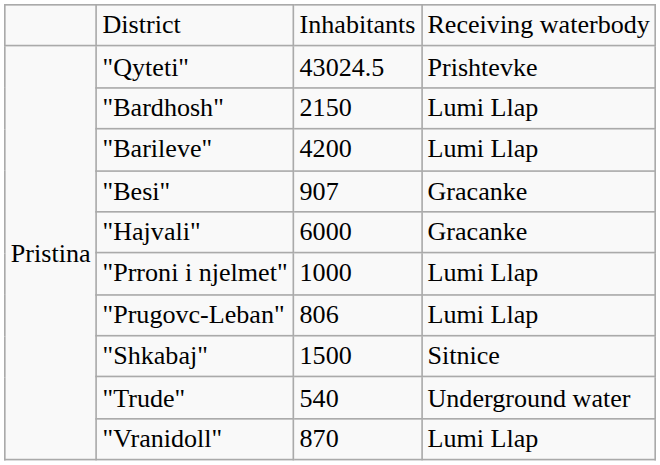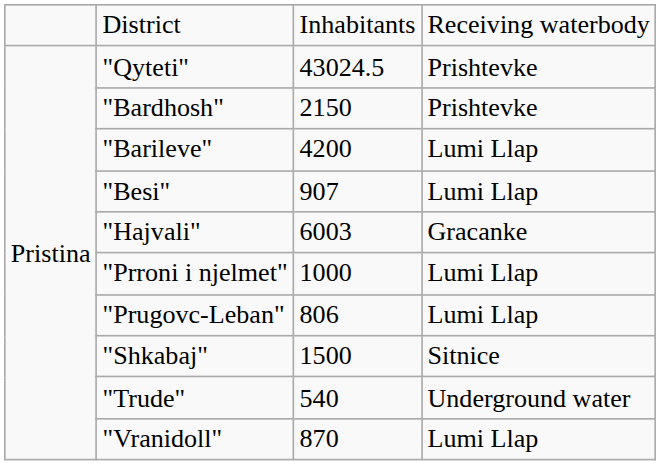"Bardhosh" | column 4: Lumi Llap -> Prishtevke
"Besi" | column 4: Gracanke -> Lumi Llap
"Hajvali" | column 3: 6000 -> 6003
